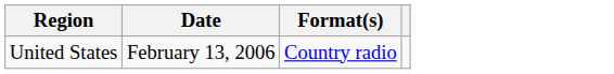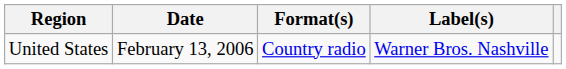+ column: Label(s) | Warner Bros. Nashville
